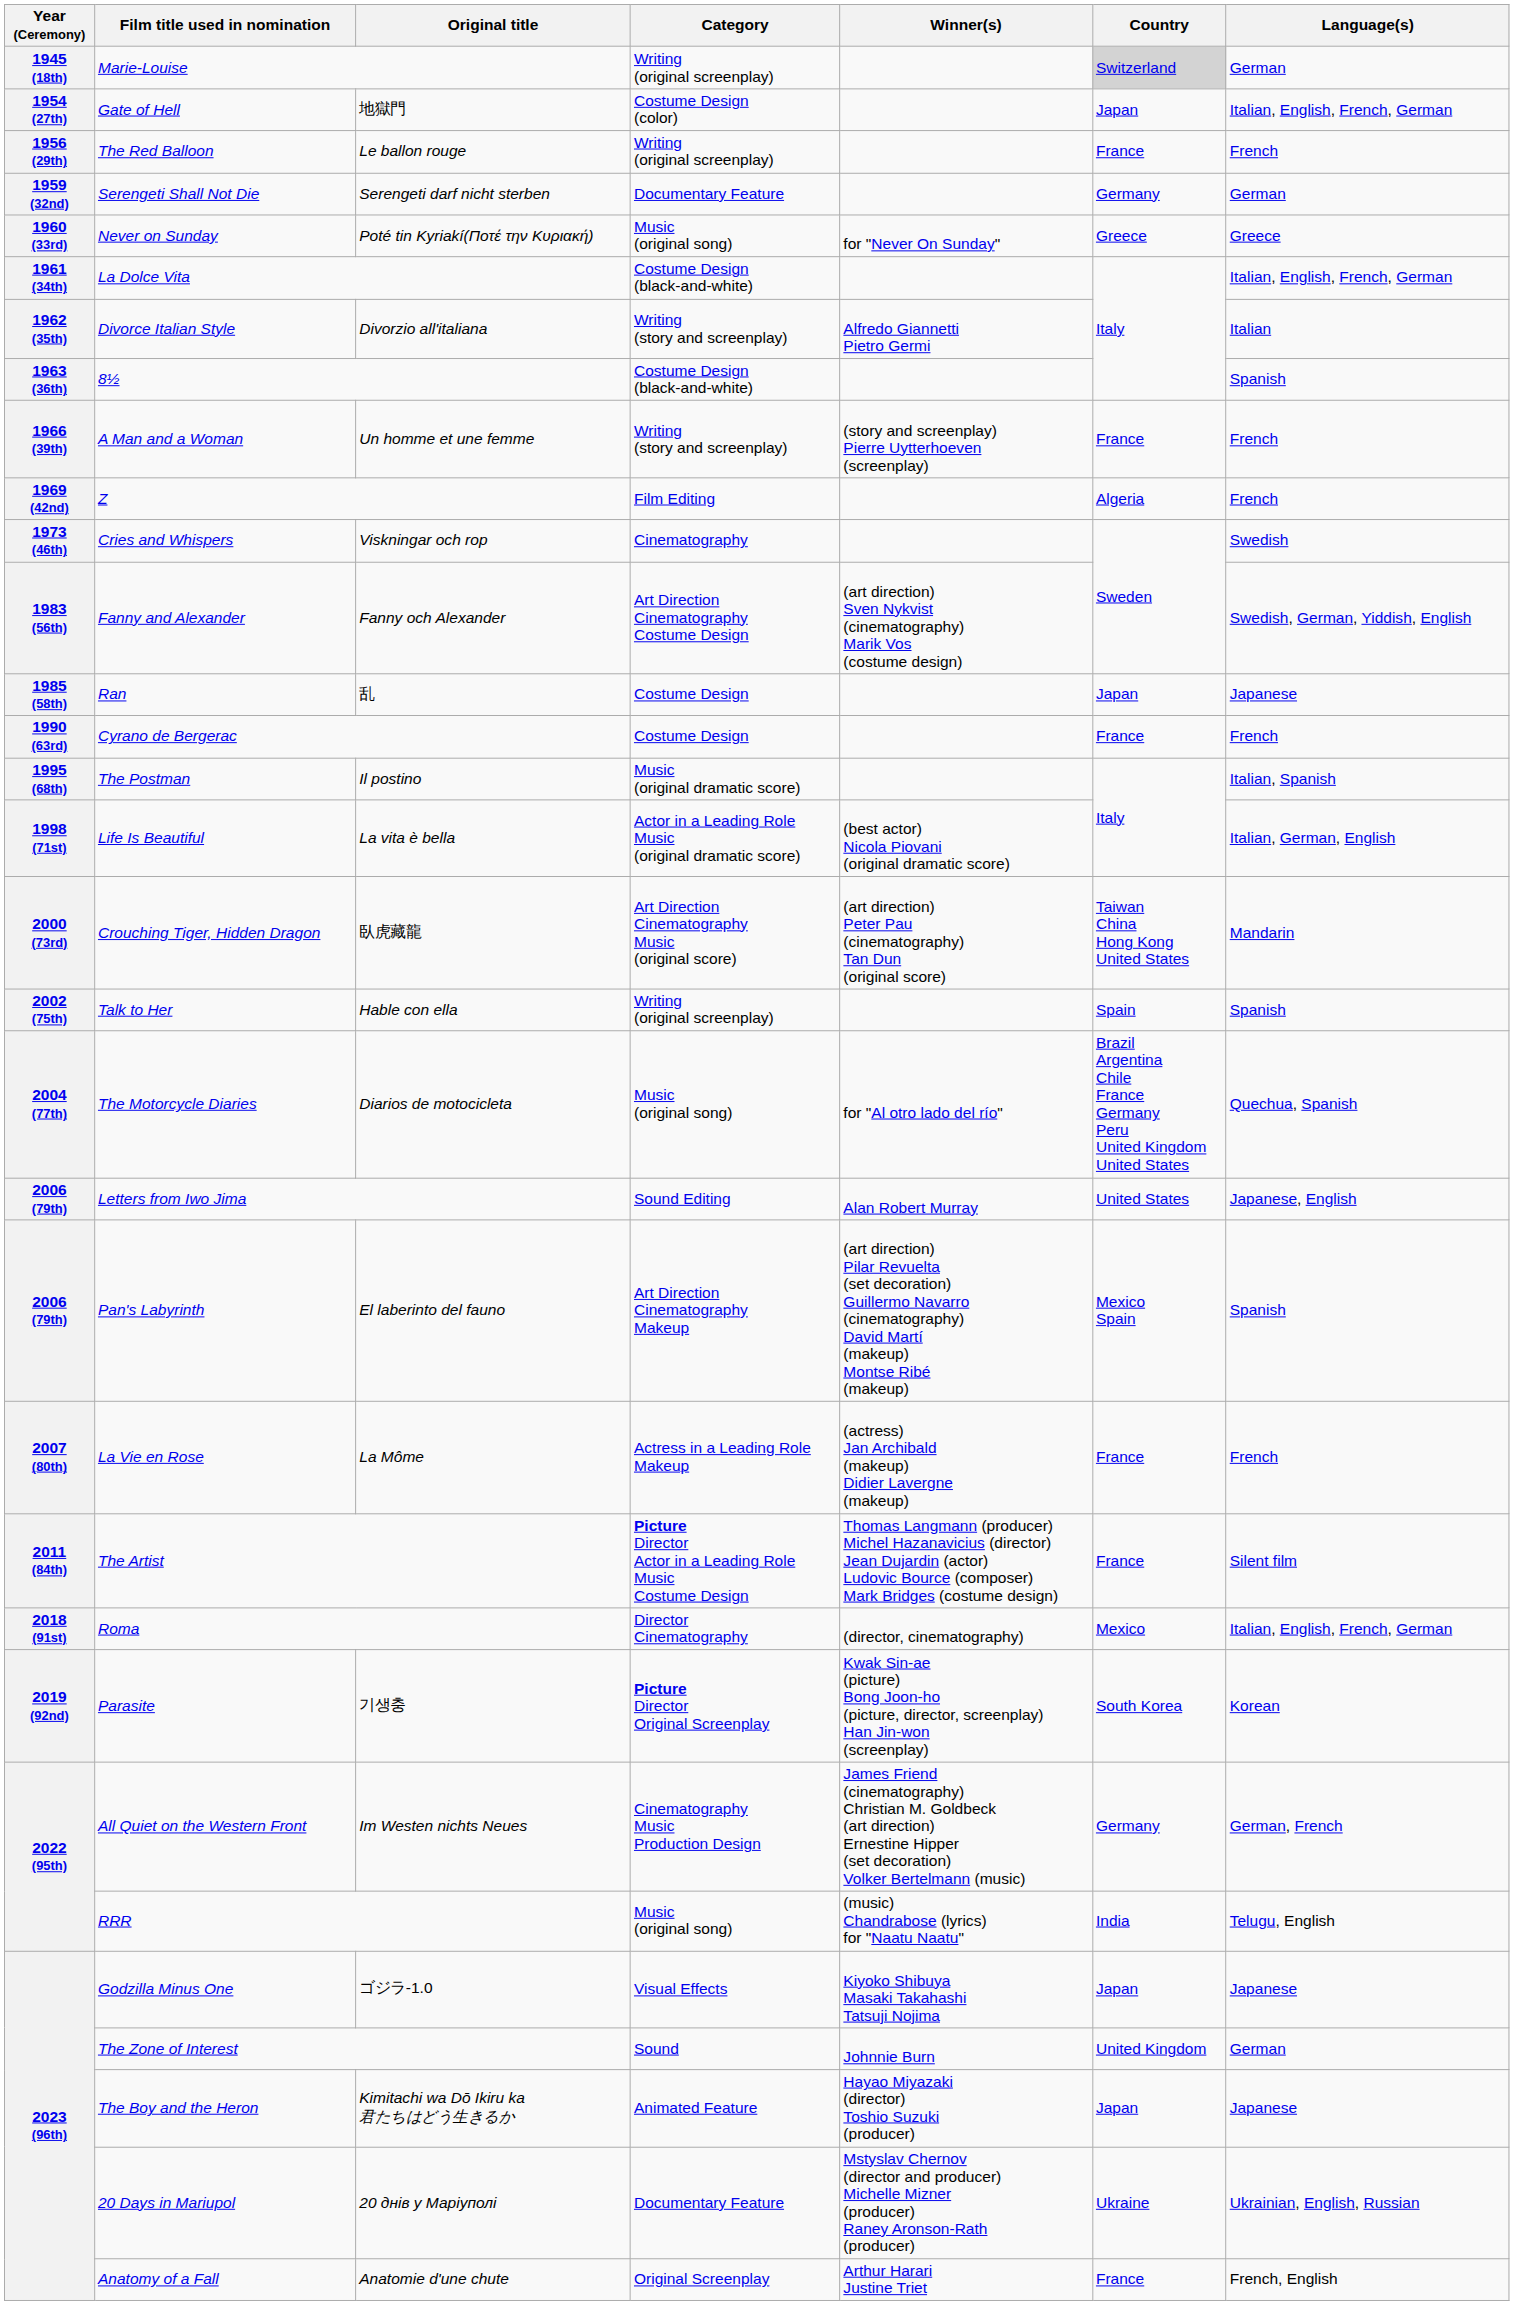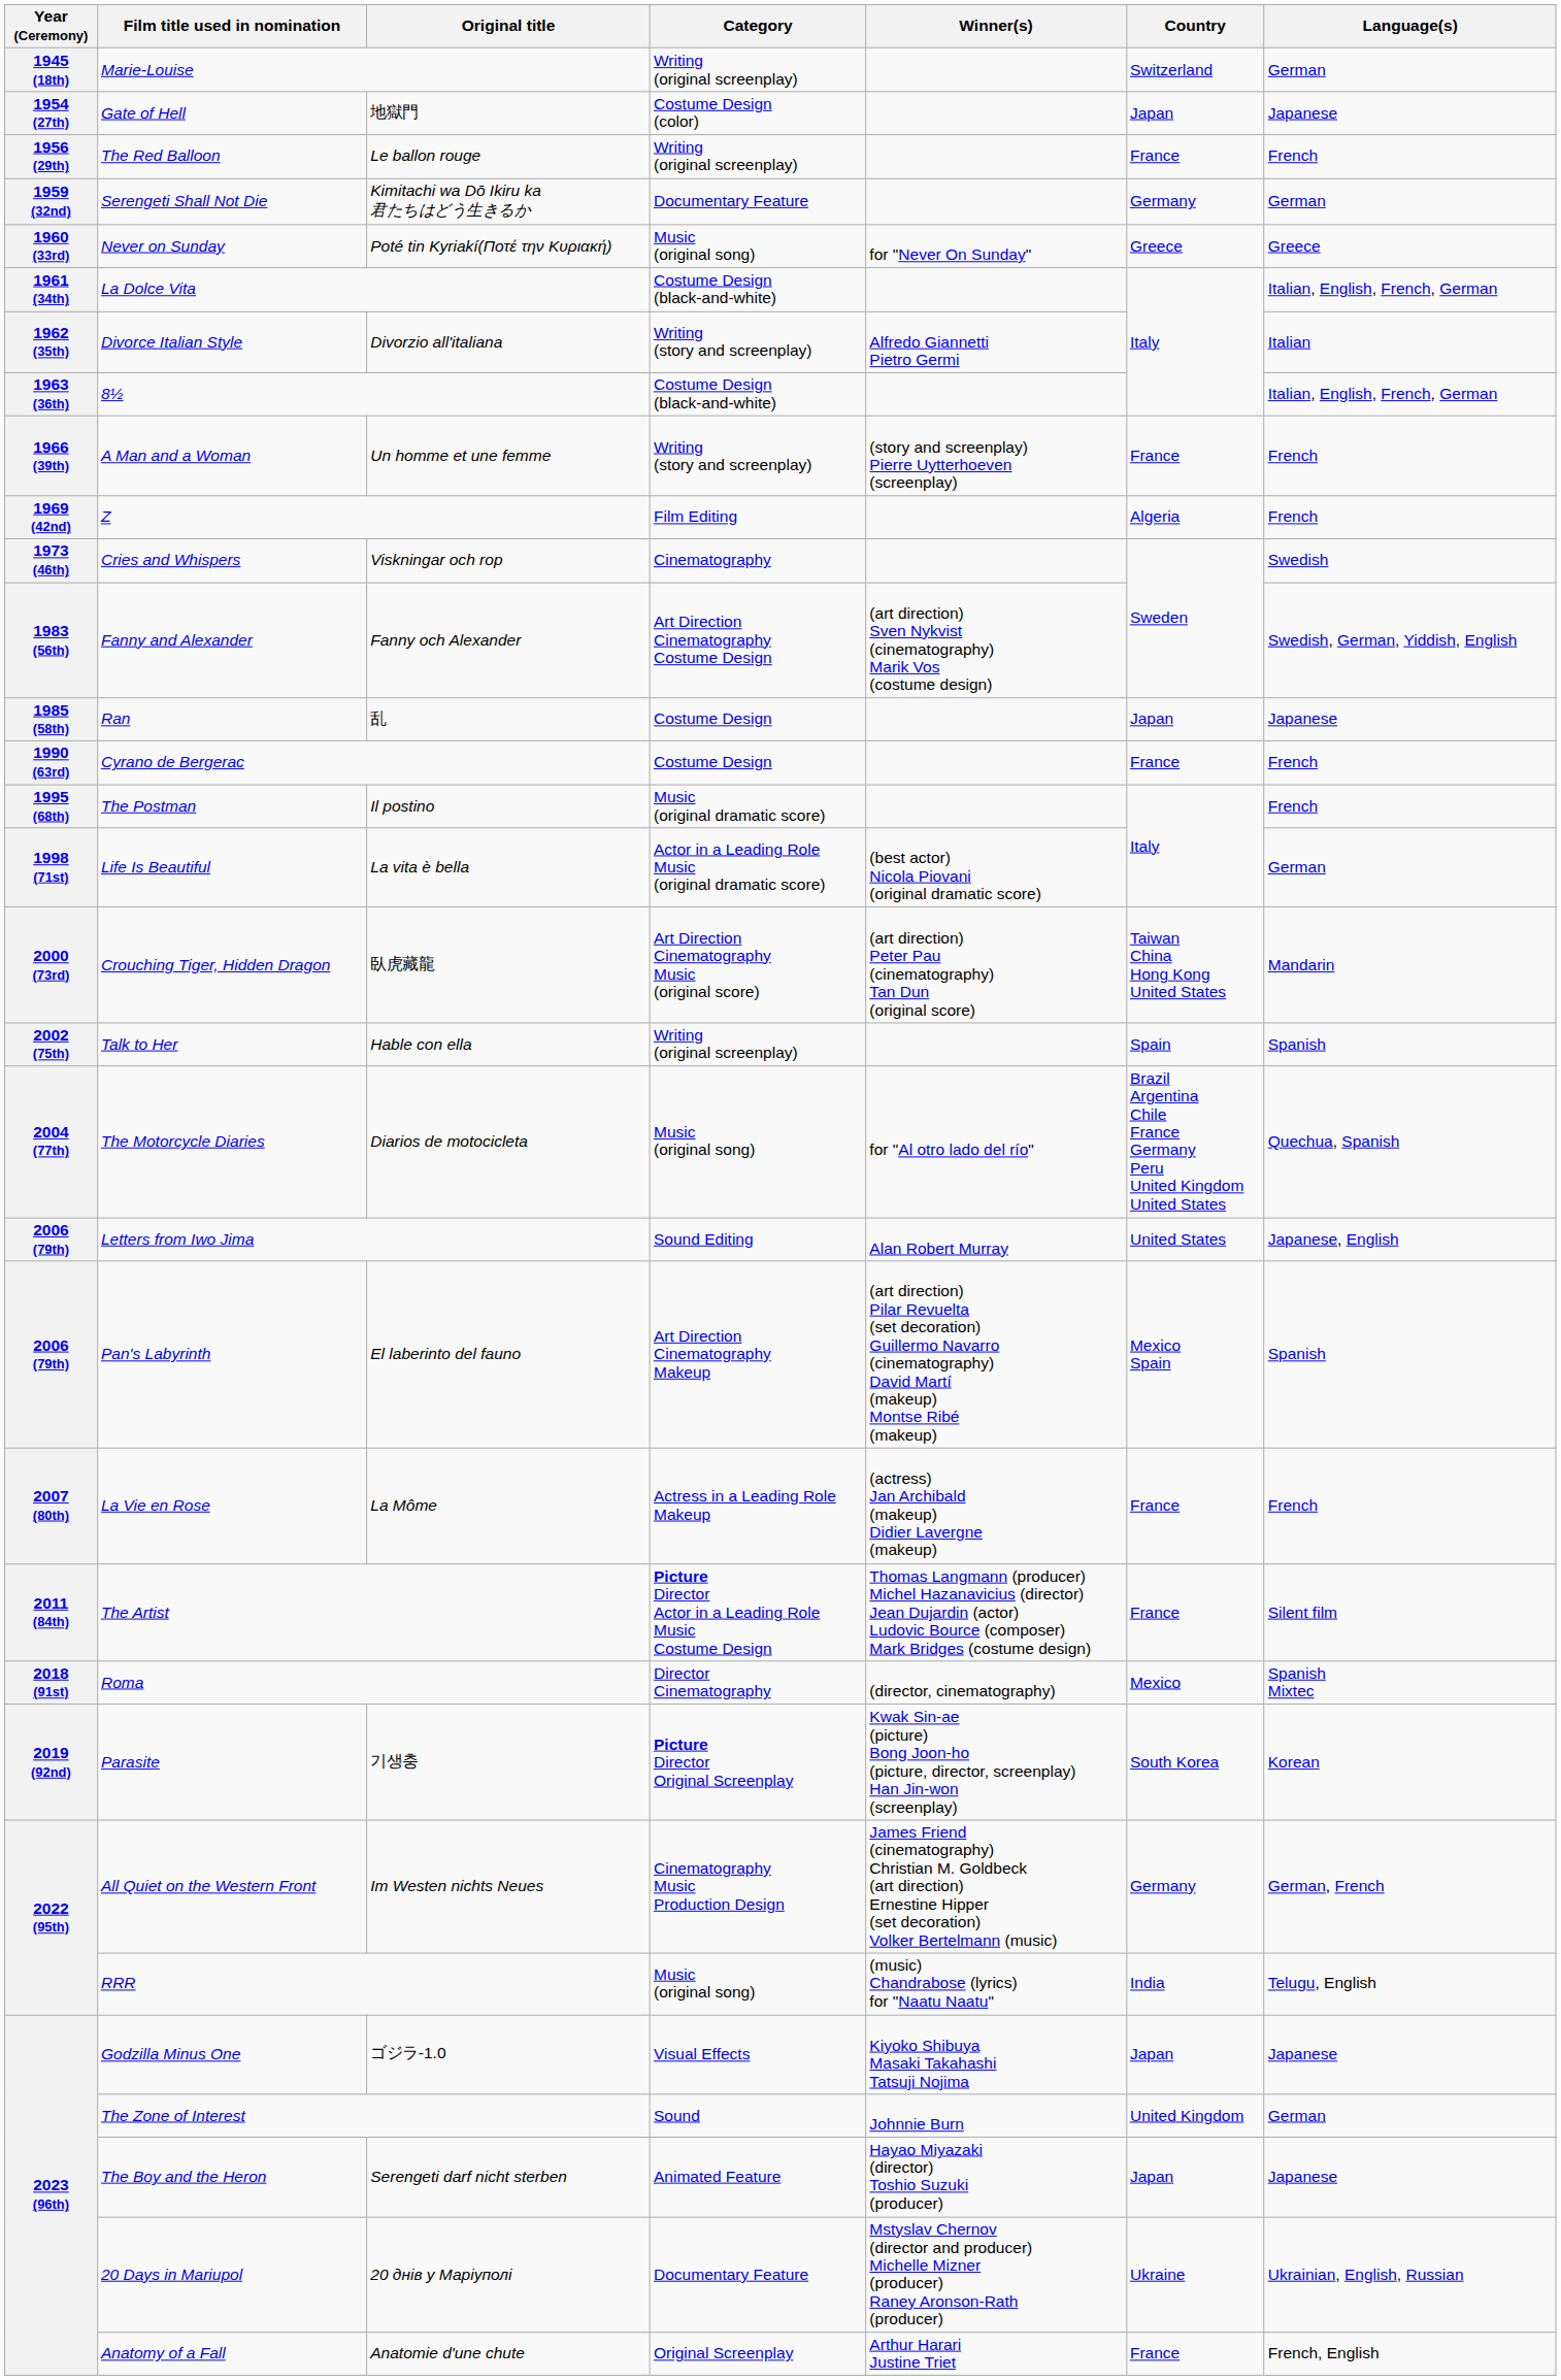Marie-Louise | Country: lightgrey background -> no background
Gate of Hell | Language(s): Italian, English, French, German -> Japanese
Serengeti Shall Not Die | Original title: Serengeti darf nicht sterben -> Kimitachi wa Dō Ikiru ka 君たちはどう生きるか
8½ | Language(s): Spanish -> Italian, English, French, German
The Postman | Language(s): Italian, Spanish -> French
Life Is Beautiful | Language(s): Italian, German, English -> German
Roma | Language(s): Italian, English, French, German -> Spanish Mixtec
The Boy and the Heron | Original title: Kimitachi wa Dō Ikiru ka 君たちはどう生きるか -> Serengeti darf nicht sterben
